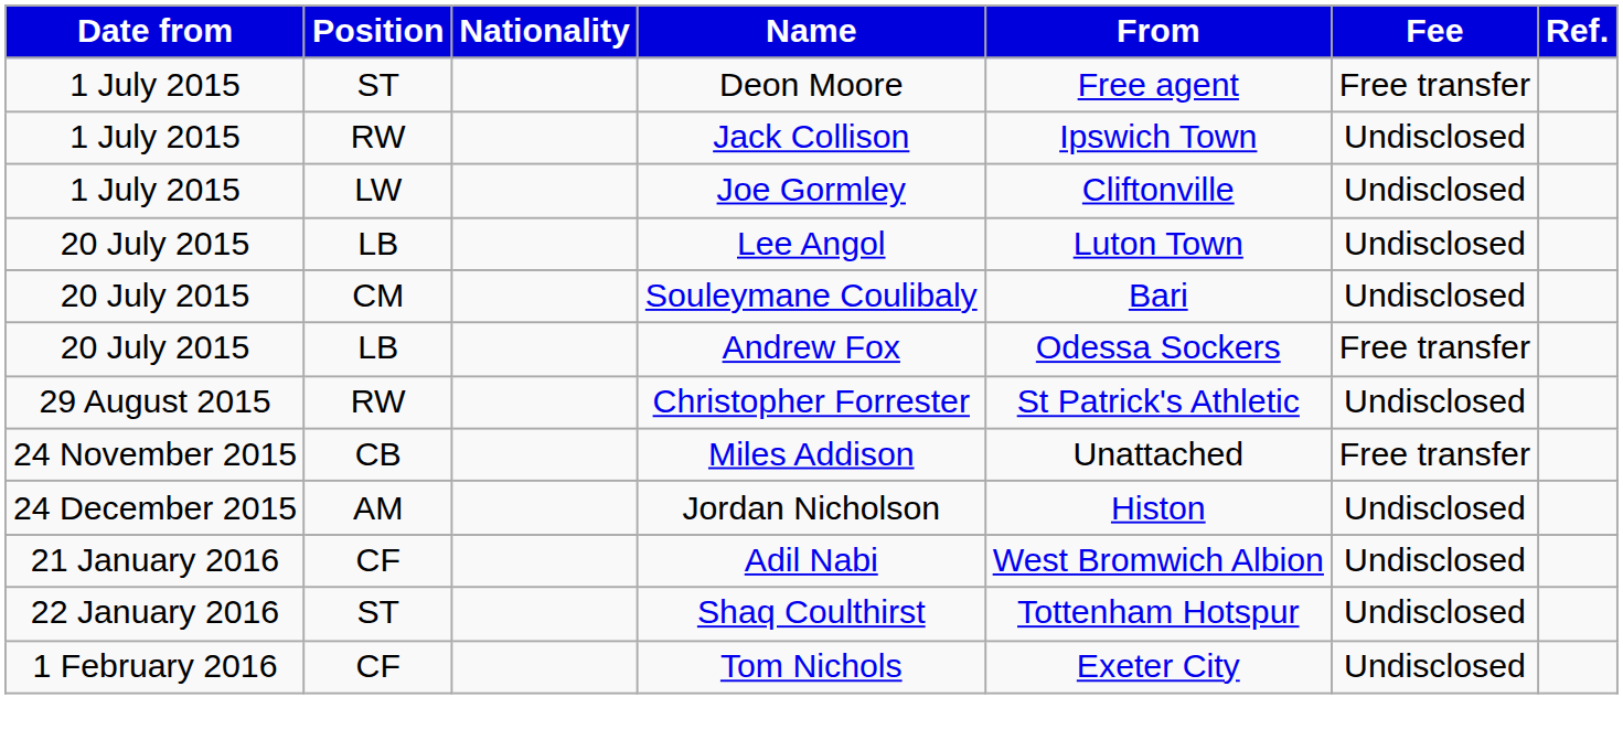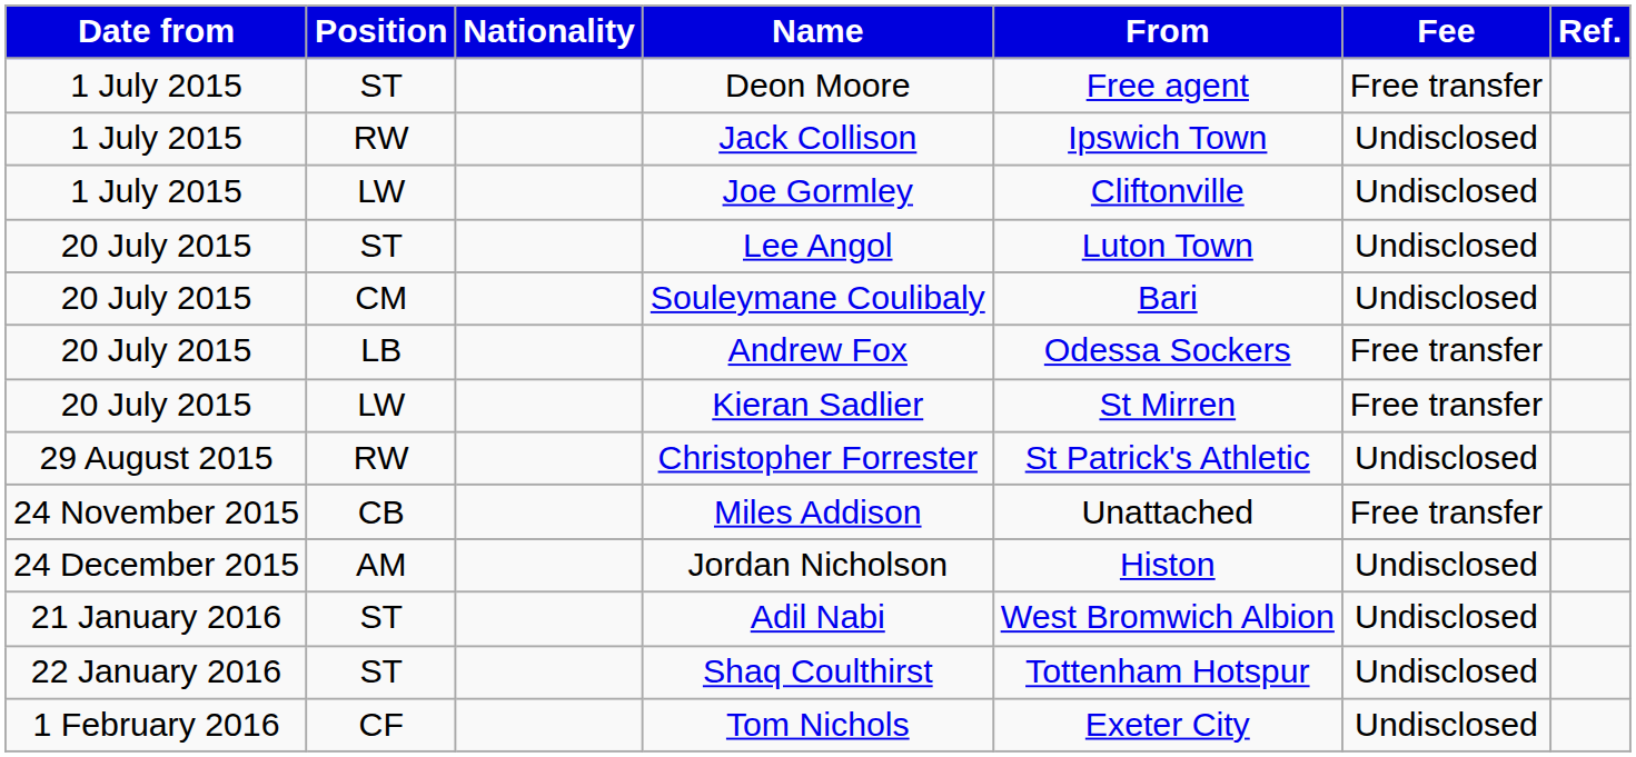Lee Angol | Position: LB -> ST
+ row: 20 July 2015 | LW | Kieran Sadlier | St Mirren | Free transfer
Adil Nabi | Position: CF -> ST
